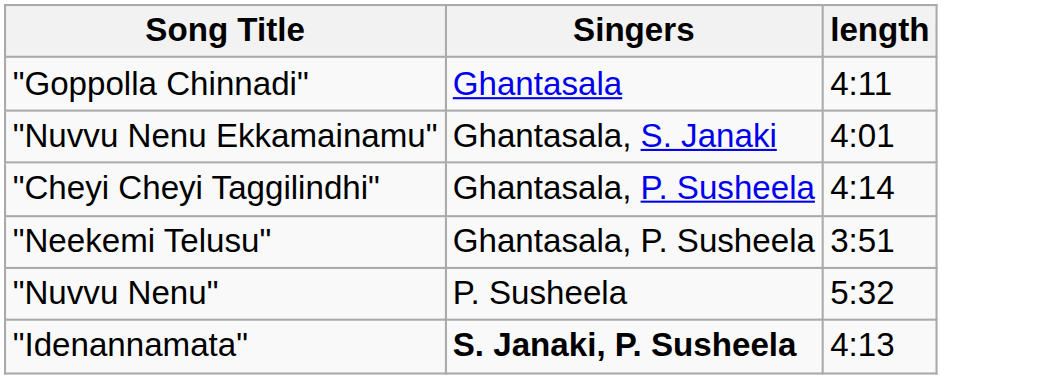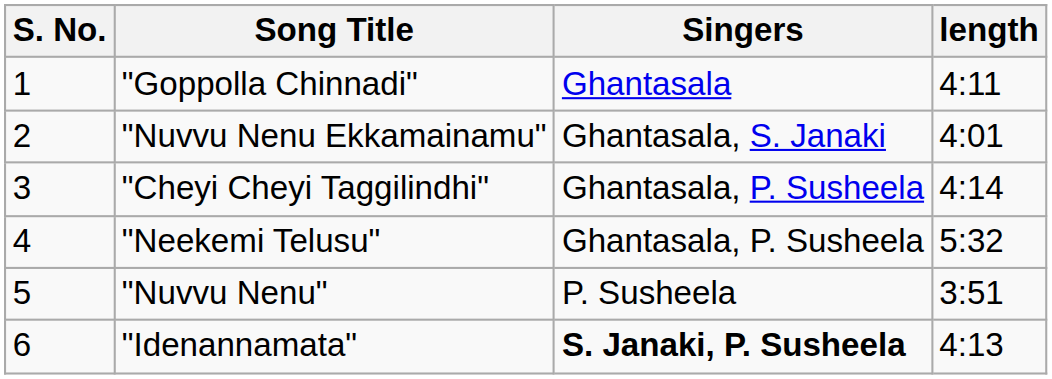+ column: S. No. | 1 | 2 | 3 | 4 | 5 | 6
"Neekemi Telusu" | length: 3:51 -> 5:32
"Nuvvu Nenu" | length: 5:32 -> 3:51
